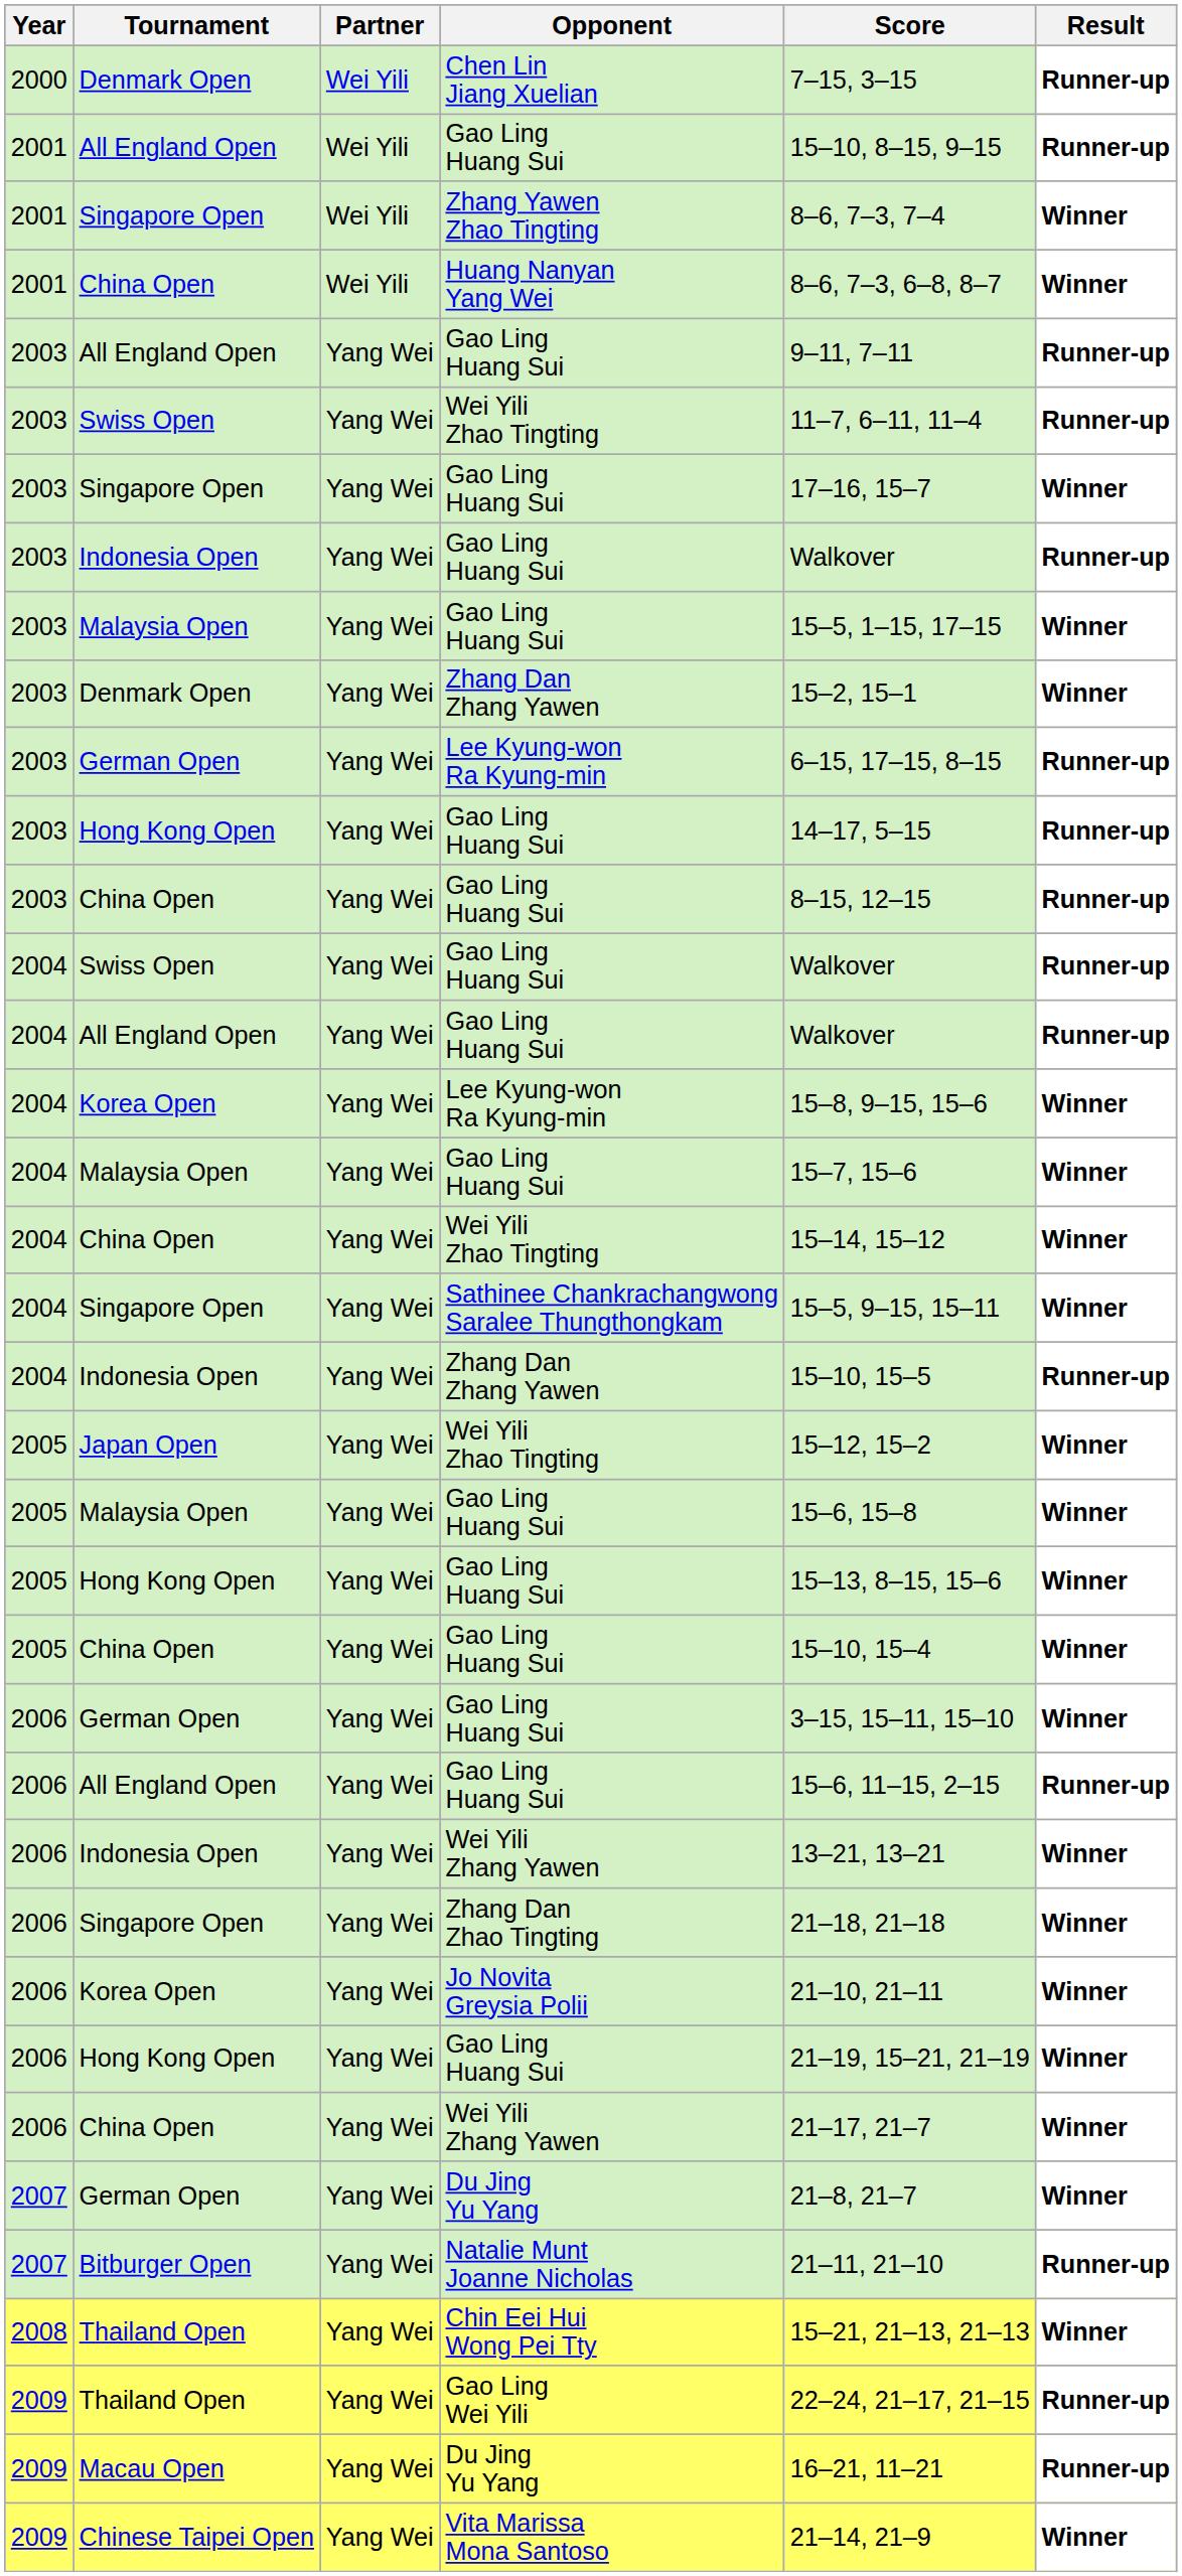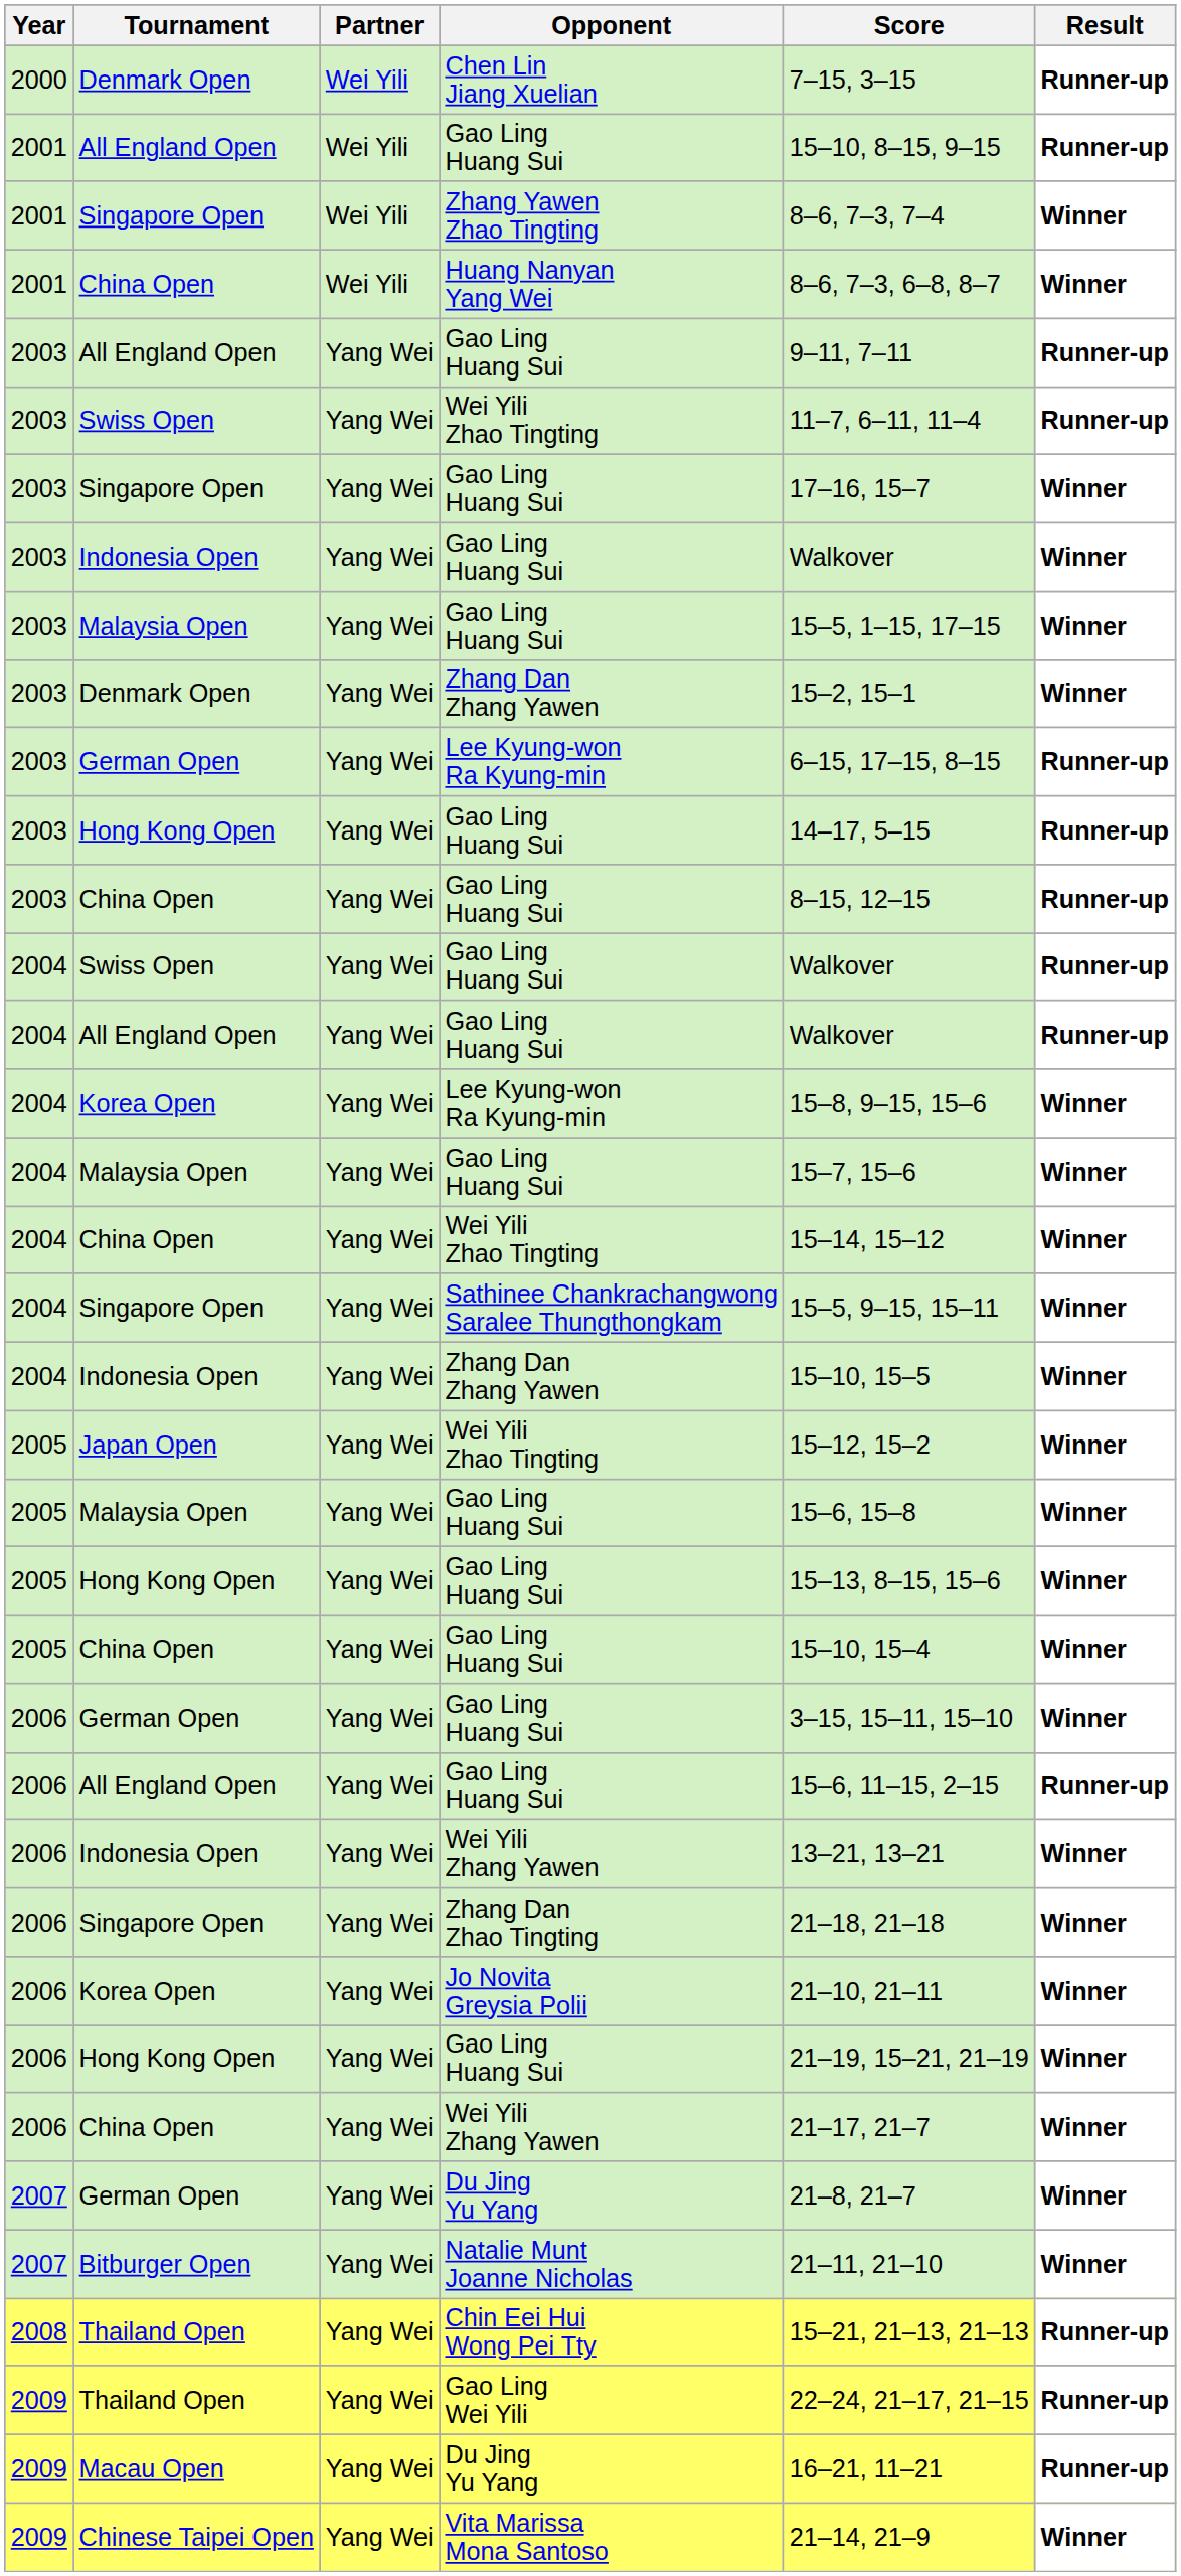Indonesia Open / Gao Ling Huang Sui | Result: Runner-up -> Winner
Indonesia Open / Zhang Dan Zhang Yawen | Result: Runner-up -> Winner
Natalie Munt Joanne Nicholas | Result: Runner-up -> Winner
Chin Eei Hui Wong Pei Tty | Result: Winner -> Runner-up
